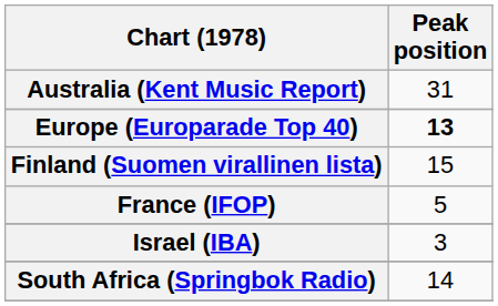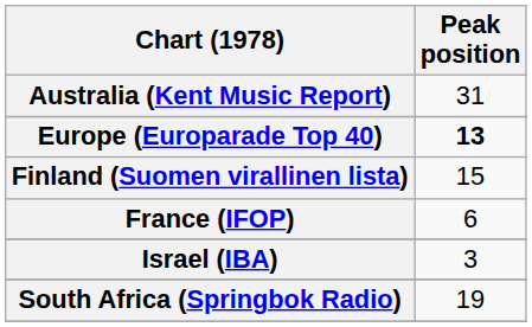France (IFOP) | Peak position: 5 -> 6
South Africa (Springbok Radio) | Peak position: 14 -> 19
